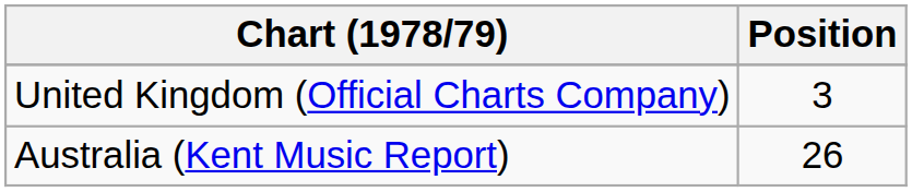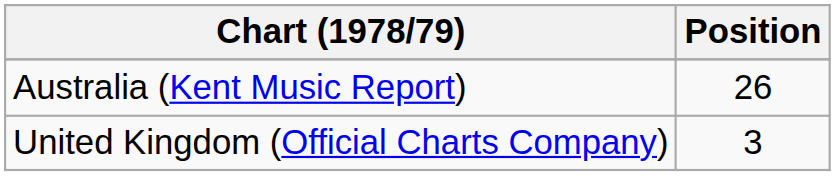rows swapped: Australia (Kent Music Report) <-> United Kingdom (Official Charts Company)
